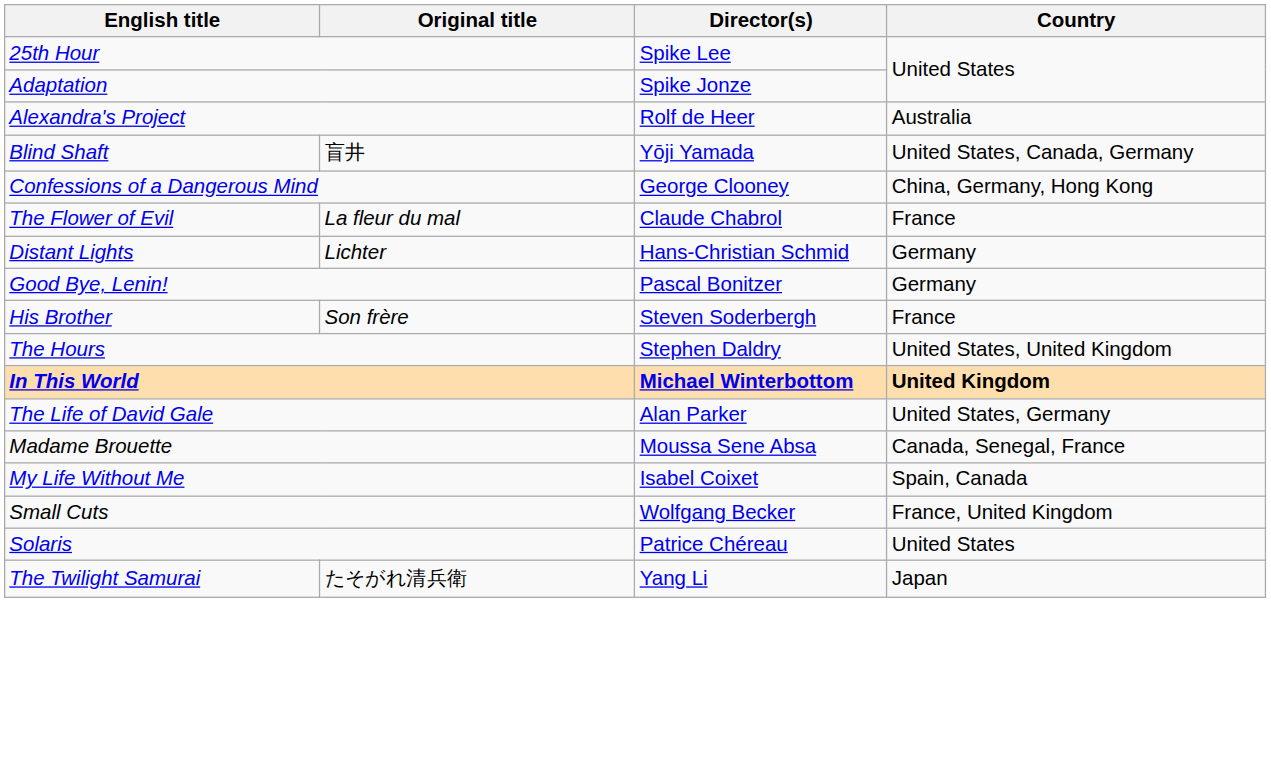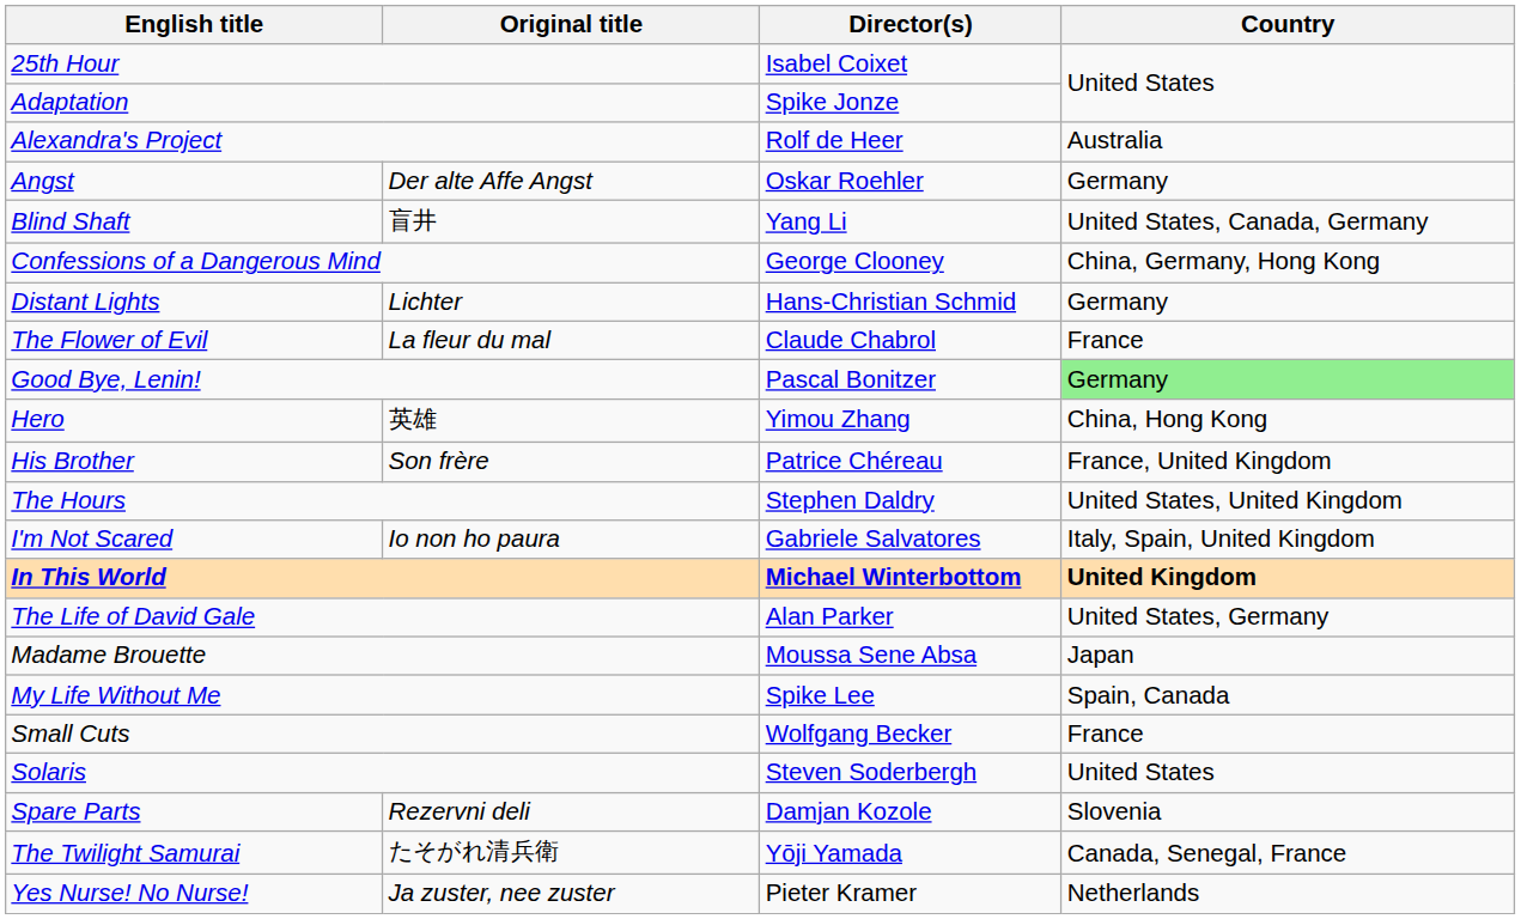25th Hour | Director(s): Spike Lee -> Isabel Coixet
+ row: Angst | Der alte Affe Angst | Oskar Roehler | Germany
Blind Shaft | Director(s): Yōji Yamada -> Yang Li
rows swapped: Distant Lights <-> The Flower of Evil
Good Bye, Lenin! | Country: no background -> lightgreen background
+ row: Hero | 英雄 | Yimou Zhang | China, Hong Kong
His Brother | Director(s): Steven Soderbergh -> Patrice Chéreau
His Brother | Country: France -> France, United Kingdom
+ row: I'm Not Scared | Io non ho paura | Gabriele Salvatores | Italy, Spain, United Kingdom
Madame Brouette | Country: Canada, Senegal, France -> Japan
My Life Without Me | Director(s): Isabel Coixet -> Spike Lee
Small Cuts | Country: France, United Kingdom -> France
Solaris | Director(s): Patrice Chéreau -> Steven Soderbergh
+ row: Spare Parts | Rezervni deli | Damjan Kozole | Slovenia
The Twilight Samurai | Director(s): Yang Li -> Yōji Yamada
The Twilight Samurai | Country: Japan -> Canada, Senegal, France
+ row: Yes Nurse! No Nurse! | Ja zuster, nee zuster | Pieter Kramer | Netherlands
